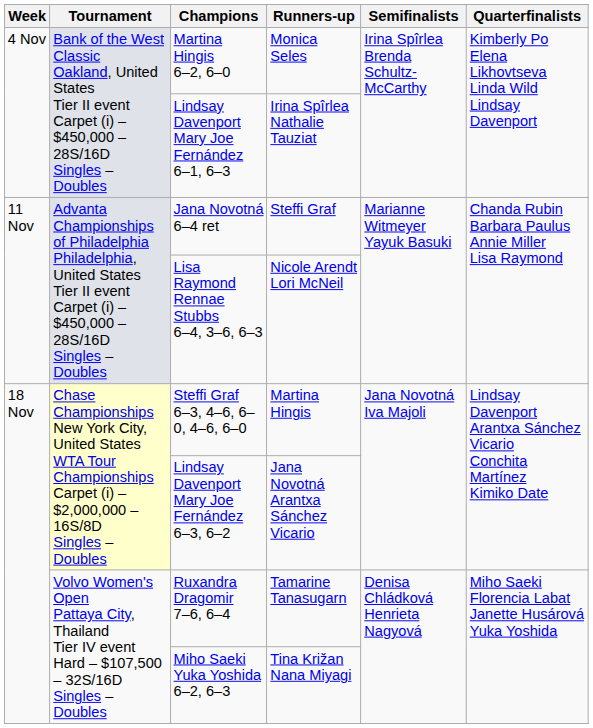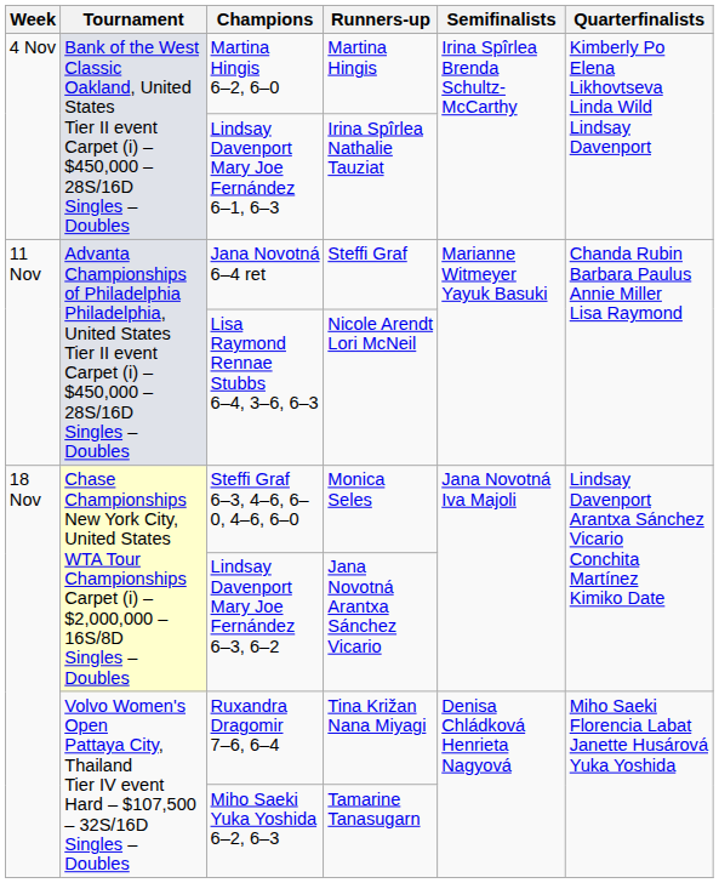Martina Hingis 6–2, 6–0 | Runners-up: Monica Seles -> Martina Hingis
Steffi Graf 6–3, 4–6, 6–0, 4–6, 6–0 | Runners-up: Martina Hingis -> Monica Seles
Ruxandra Dragomir 7–6, 6–4 | Runners-up: Tamarine Tanasugarn -> Tina Križan Nana Miyagi
Miho Saeki Yuka Yoshida 6–2, 6–3 | Runners-up: Tina Križan Nana Miyagi -> Tamarine Tanasugarn
